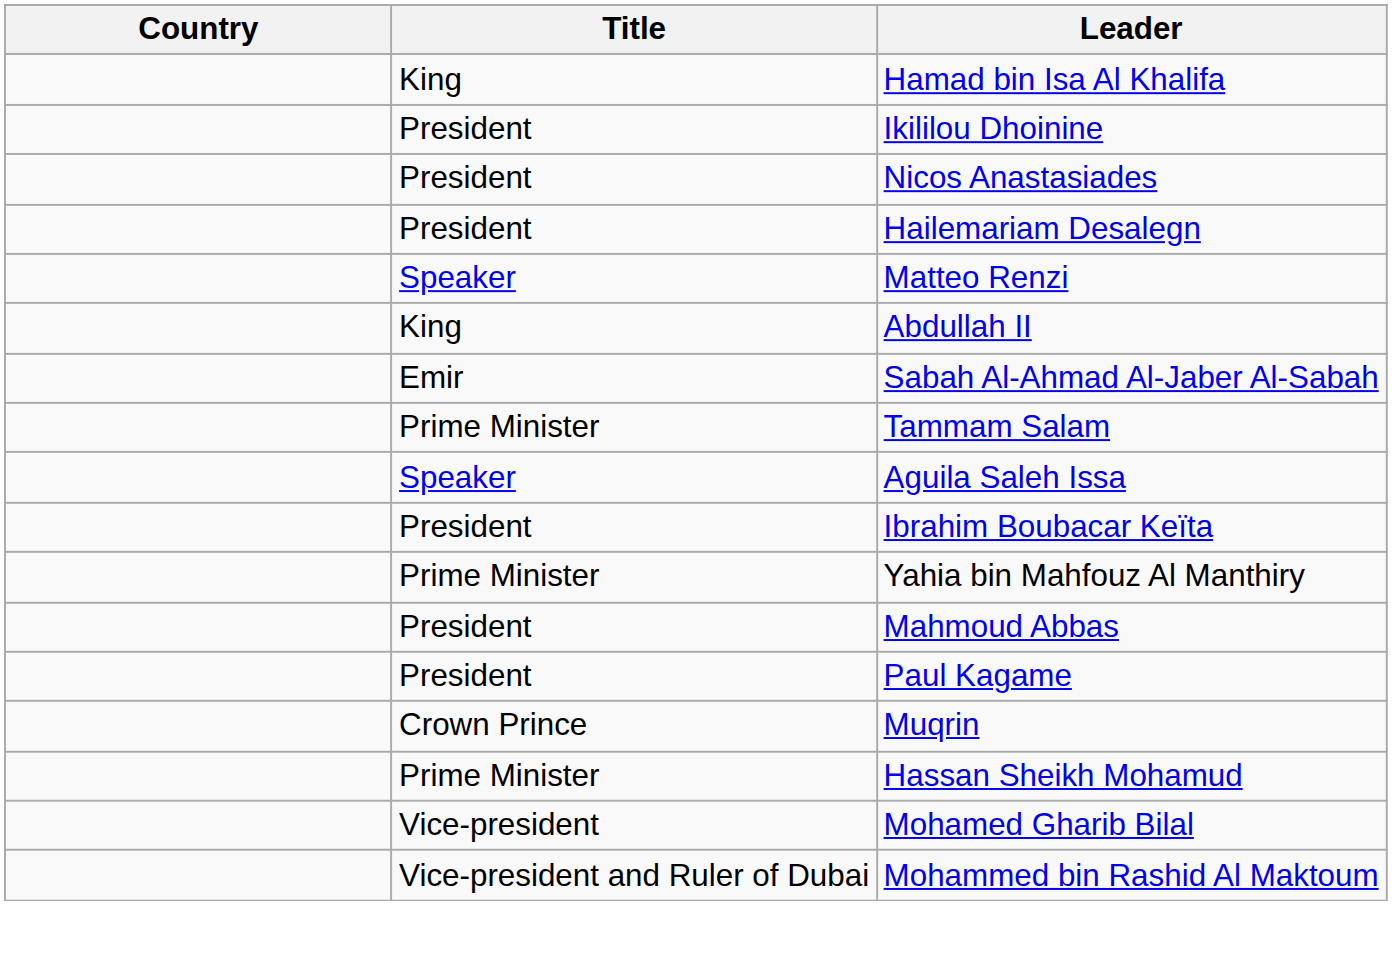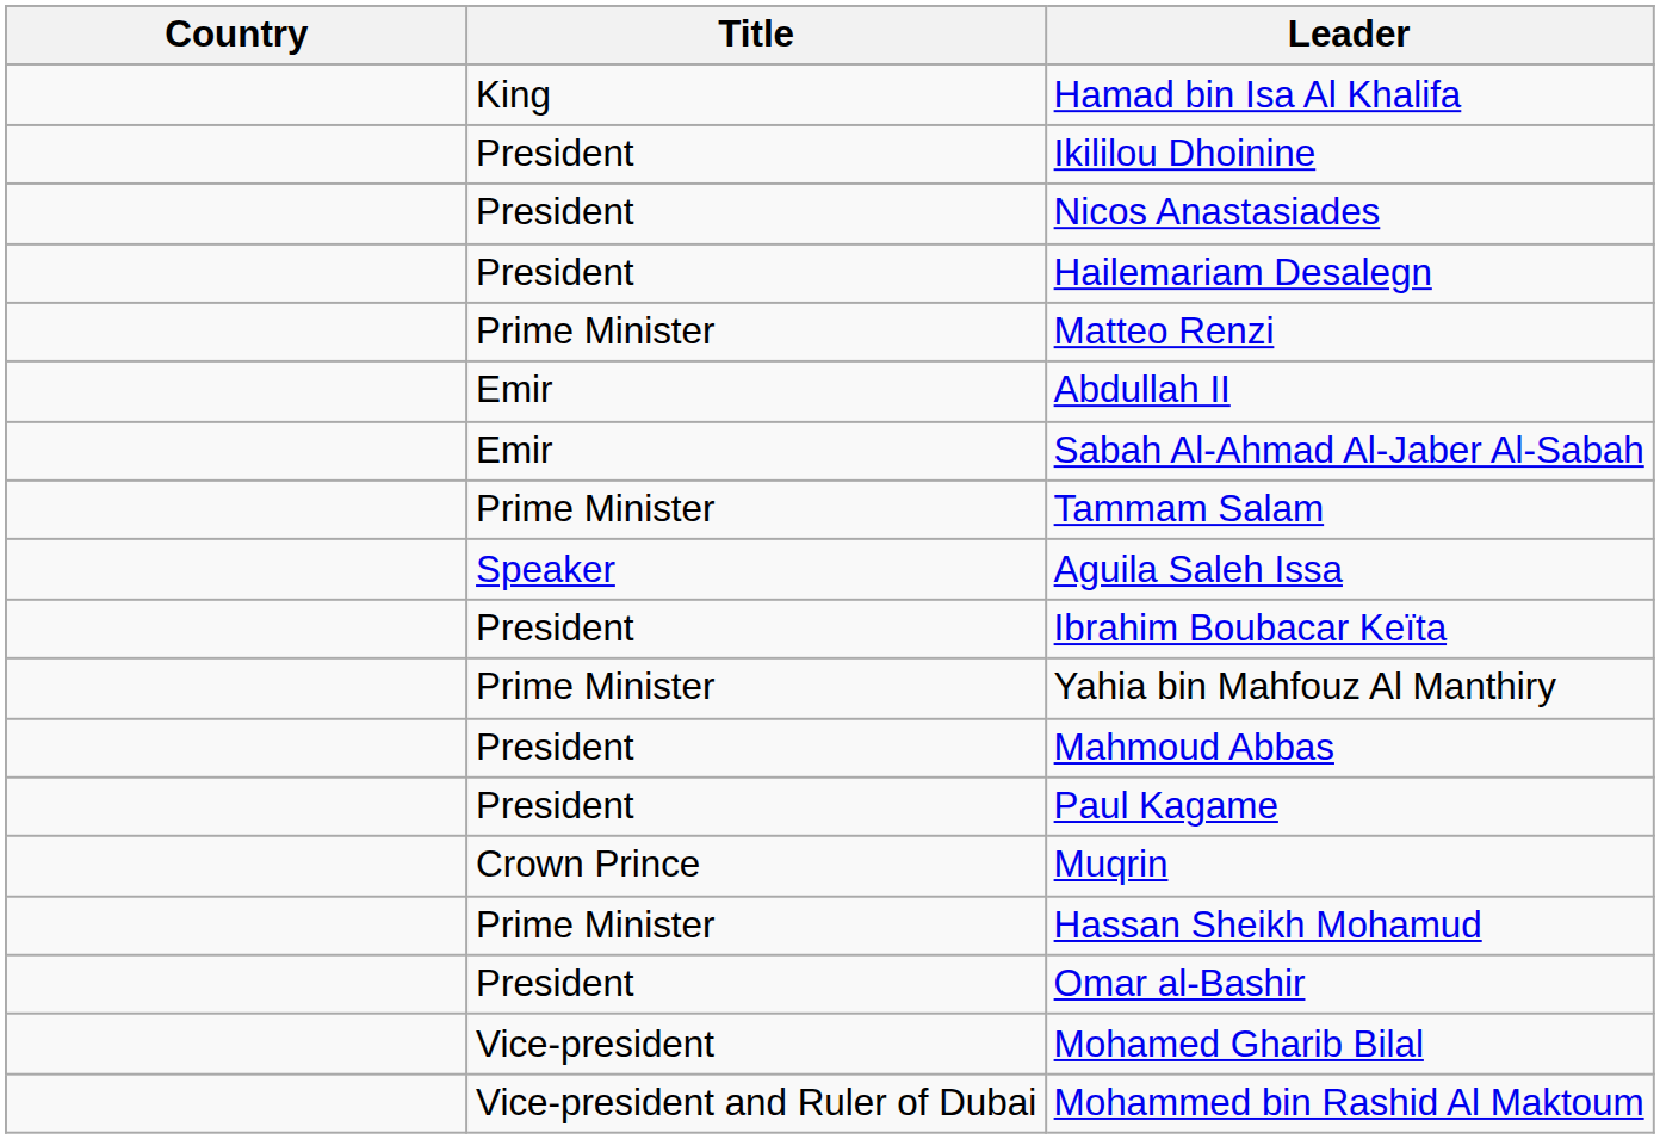Matteo Renzi | Title: Speaker -> Prime Minister
Abdullah II | Title: King -> Emir
+ row: President | Omar al-Bashir
